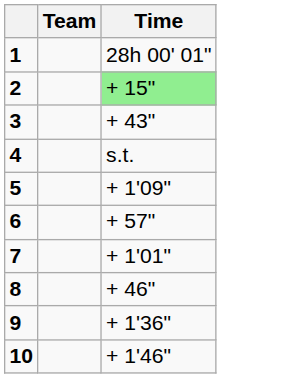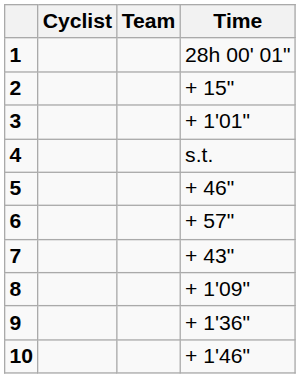+ column: Cyclist
2 | Time: lightgreen background -> no background
3 | Time: + 43" -> + 1'01"
5 | Time: + 1'09" -> + 46"
7 | Time: + 1'01" -> + 43"
8 | Time: + 46" -> + 1'09"
